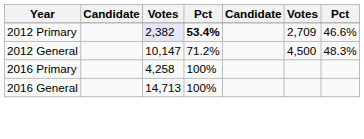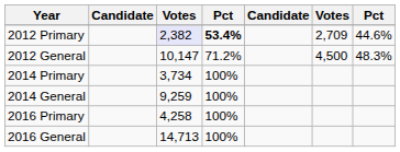2012 Primary | column 7: 46.6% -> 44.6%
+ row: 2014 Primary | 3,734 | 100%
+ row: 2014 General | 9,259 | 100%
